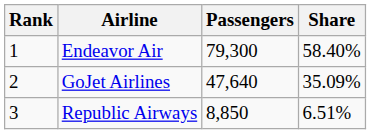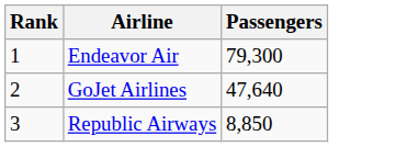- column: Share | 58.40% | 35.09% | 6.51%
